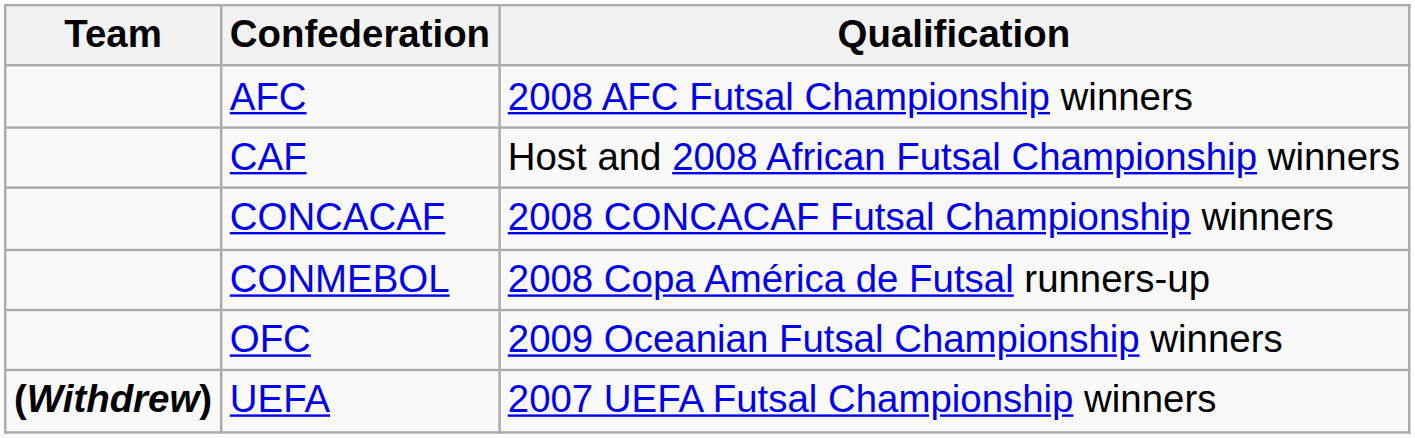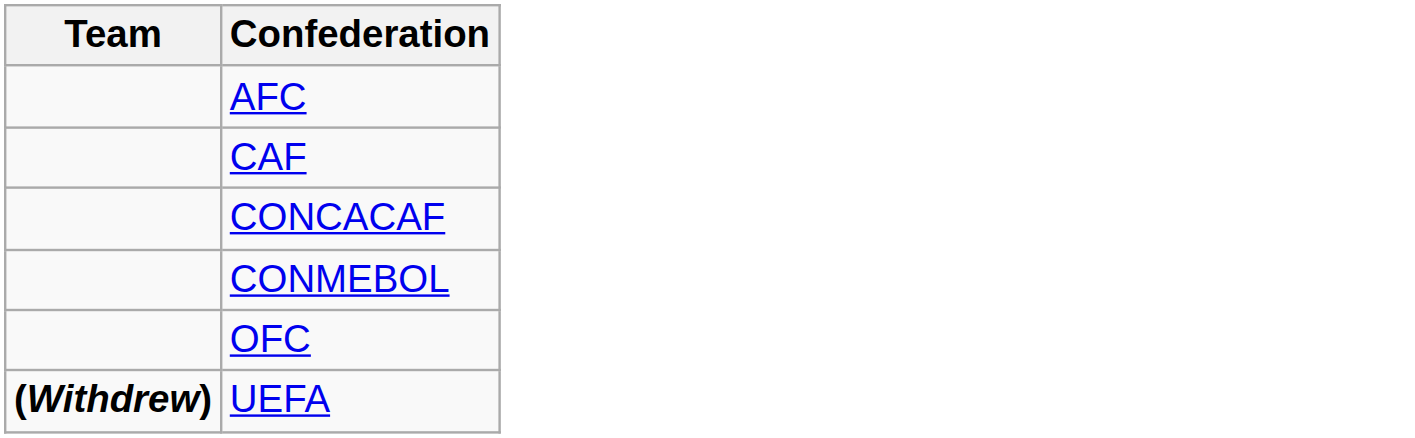- column: Qualification | 2008 AFC Futsal Championship winners | Host and 2008 African Futsal Championship winners | 2008 CONCACAF Futsal Championship winners | 2008 Copa América de Futsal runners-up | 2009 Oceanian Futsal Championship winners | 2007 UEFA Futsal Championship winners
